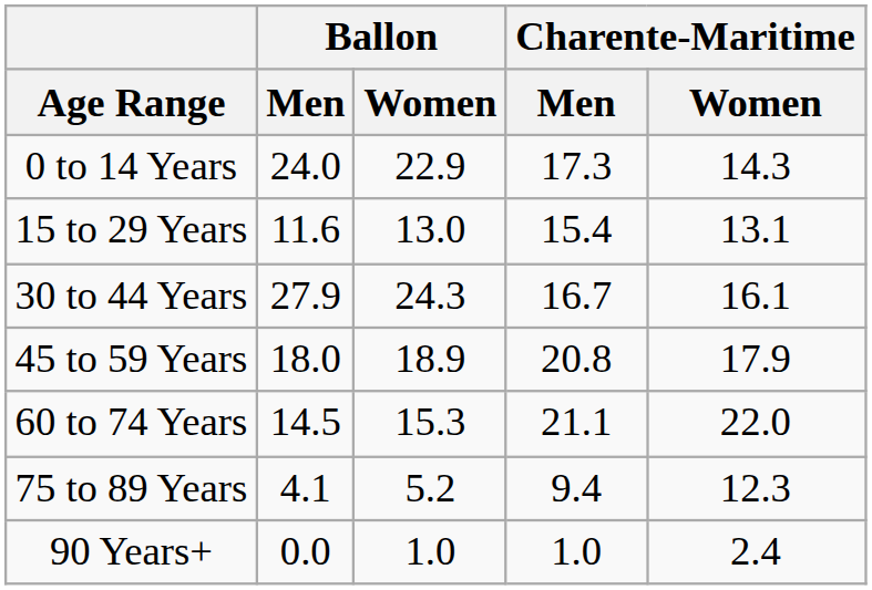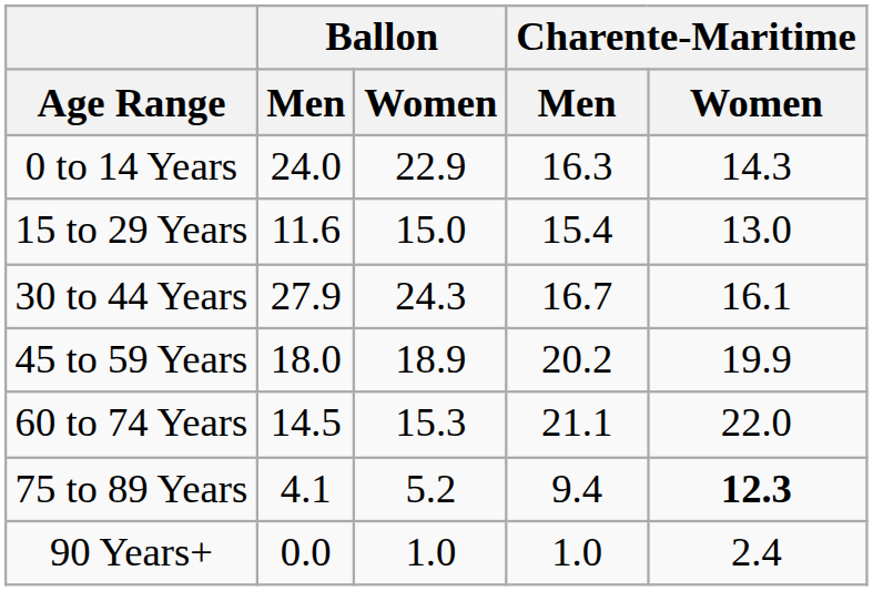0 to 14 Years | Charente-Maritime / Men: 17.3 -> 16.3
15 to 29 Years | Ballon / Women: 13.0 -> 15.0
15 to 29 Years | Charente-Maritime / Women: 13.1 -> 13.0
45 to 59 Years | Charente-Maritime / Men: 20.8 -> 20.2
45 to 59 Years | Charente-Maritime / Women: 17.9 -> 19.9
75 to 89 Years | Charente-Maritime / Women: normal -> bold
